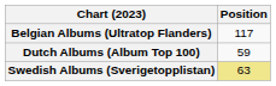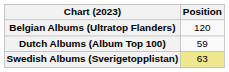Belgian Albums (Ultratop Flanders) | Position: 117 -> 120
